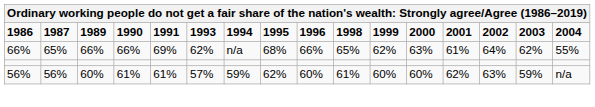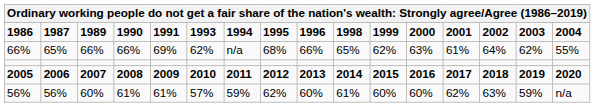+ row: 2005 | 2006 | 2007 | 2008 | 2009 | 2010 | 2011 | 2012 | 2013 | 2014 | 2015 | 2016 | 2017 | 2018 | 2019 | 2020
